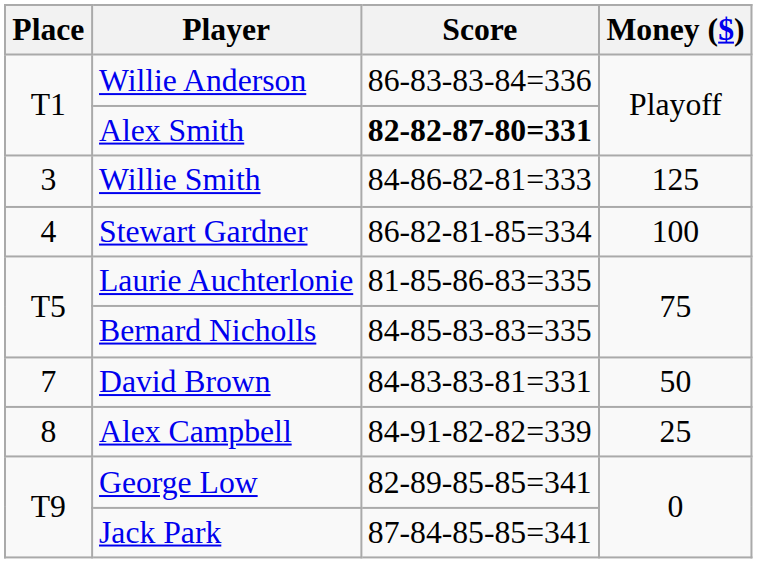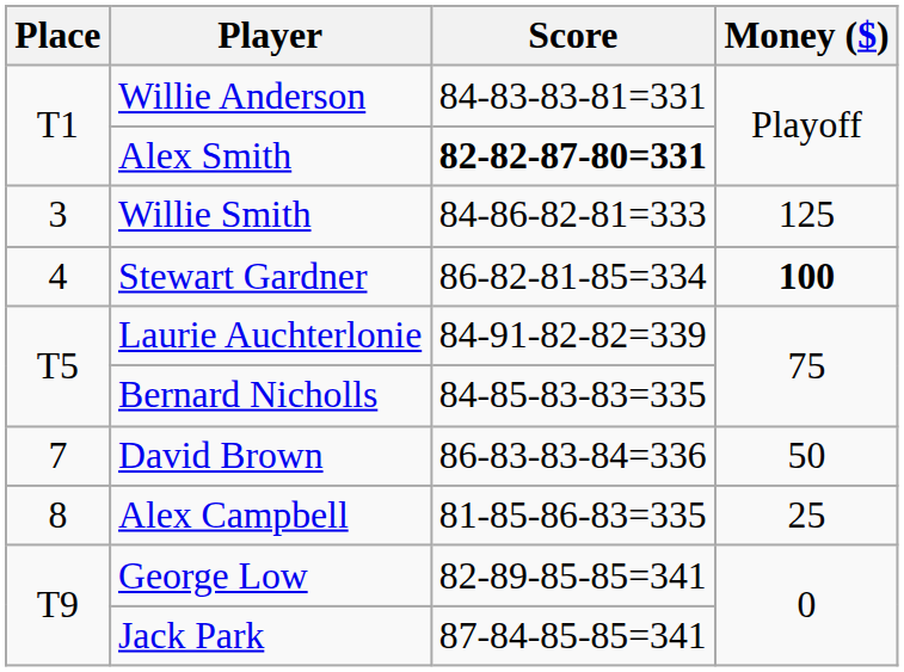Willie Anderson | Score: 86-83-83-84=336 -> 84-83-83-81=331
Stewart Gardner | Money ($): normal -> bold
Laurie Auchterlonie | Score: 81-85-86-83=335 -> 84-91-82-82=339
David Brown | Score: 84-83-83-81=331 -> 86-83-83-84=336
Alex Campbell | Score: 84-91-82-82=339 -> 81-85-86-83=335
